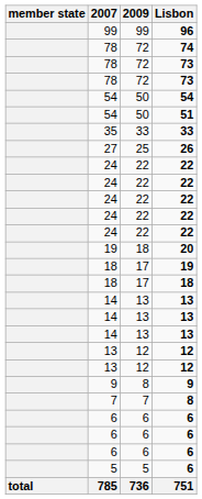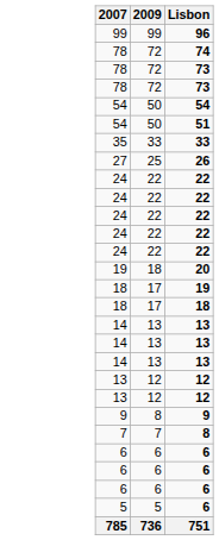- column: member state | total
